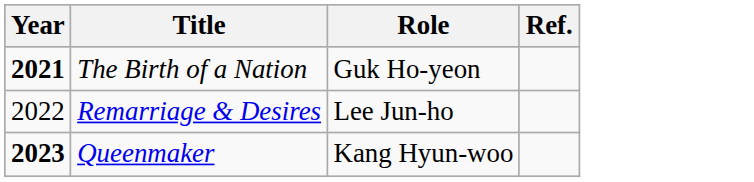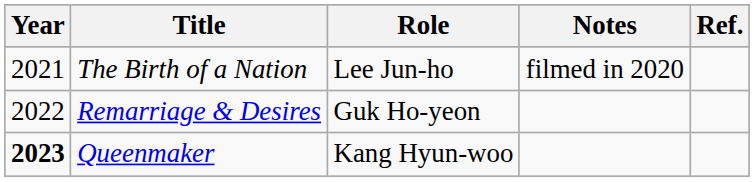+ column: Notes | filmed in 2020
The Birth of a Nation | Year: bold -> normal
The Birth of a Nation | Role: Guk Ho-yeon -> Lee Jun-ho
Remarriage & Desires | Role: Lee Jun-ho -> Guk Ho-yeon
